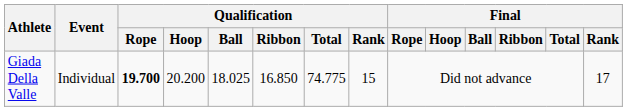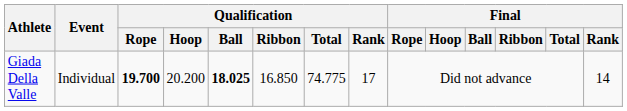Giada Della Valle | Qualification / Ball: normal -> bold
Giada Della Valle | Qualification / Rank: 15 -> 17
Giada Della Valle | Final / Rank: 17 -> 14
